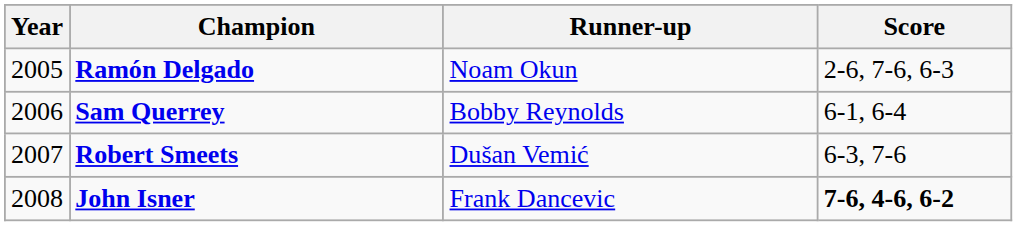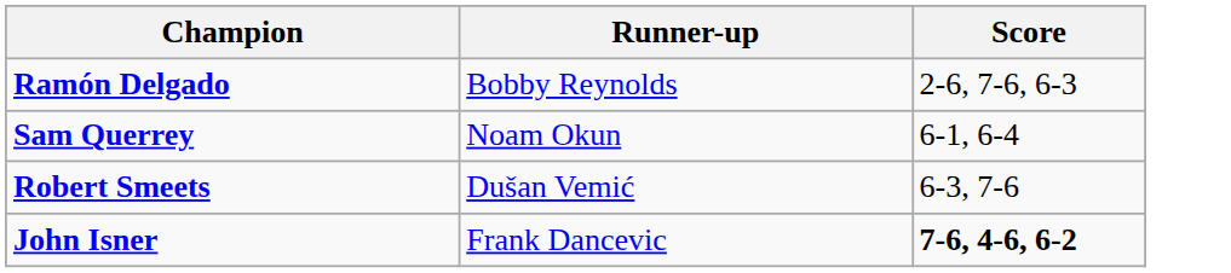- column: Year | 2005 | 2006 | 2007 | 2008
Ramón Delgado | Runner-up: Noam Okun -> Bobby Reynolds
Sam Querrey | Runner-up: Bobby Reynolds -> Noam Okun
